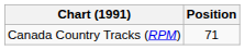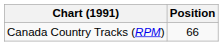Canada Country Tracks (RPM) | Position: 71 -> 66
